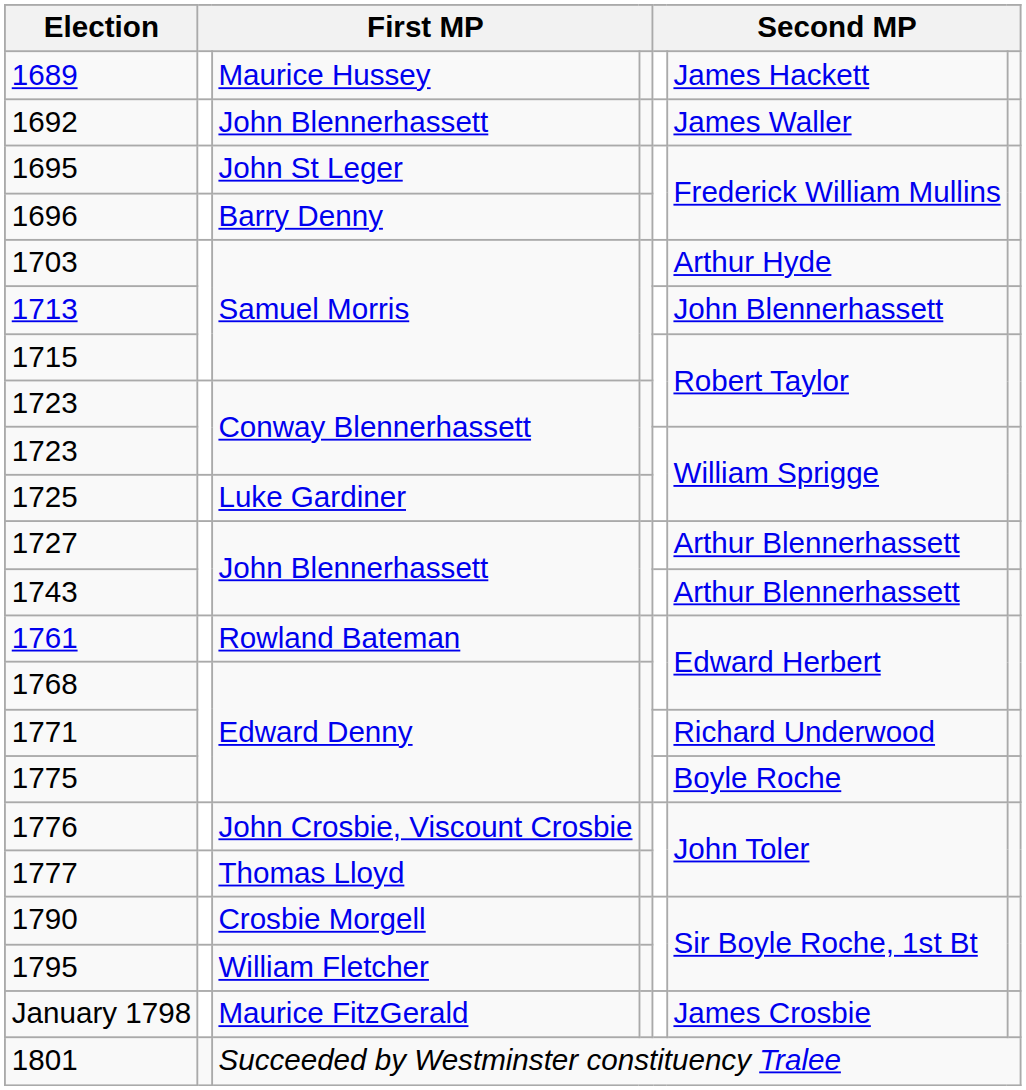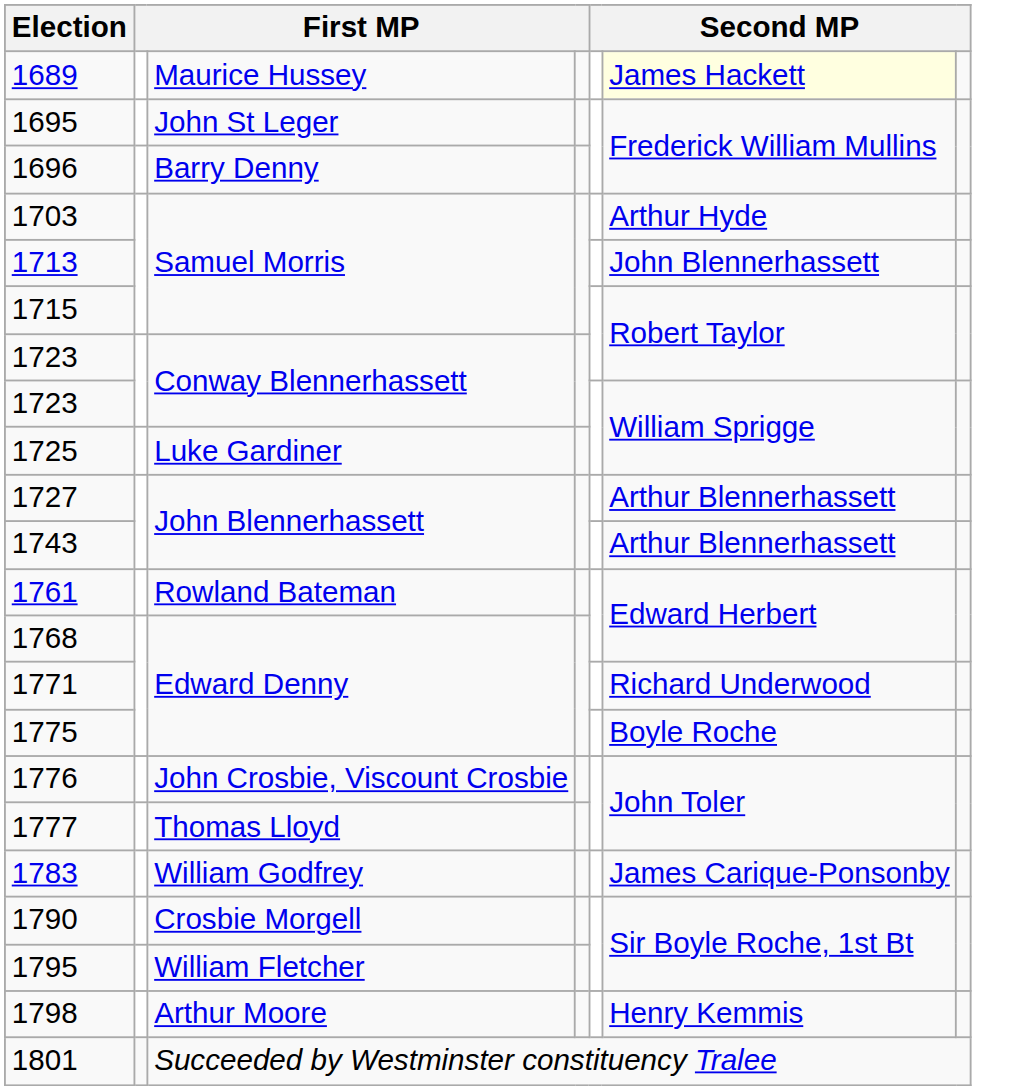1689 | column 6: no background -> lightyellow background
- row: 1692 | John Blennerhassett | James Waller
+ row: 1783 | William Godfrey | James Carique-Ponsonby
- row: January 1798 | Maurice FitzGerald | James Crosbie
+ row: 1798 | Arthur Moore | Henry Kemmis
